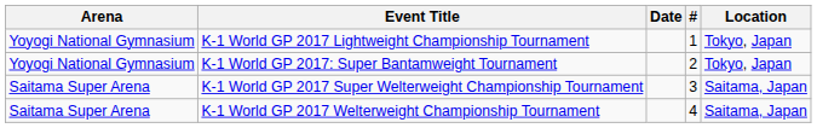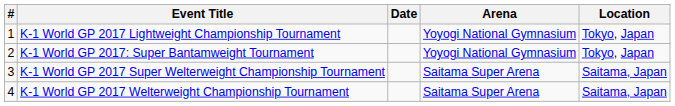columns swapped: # <-> Arena
